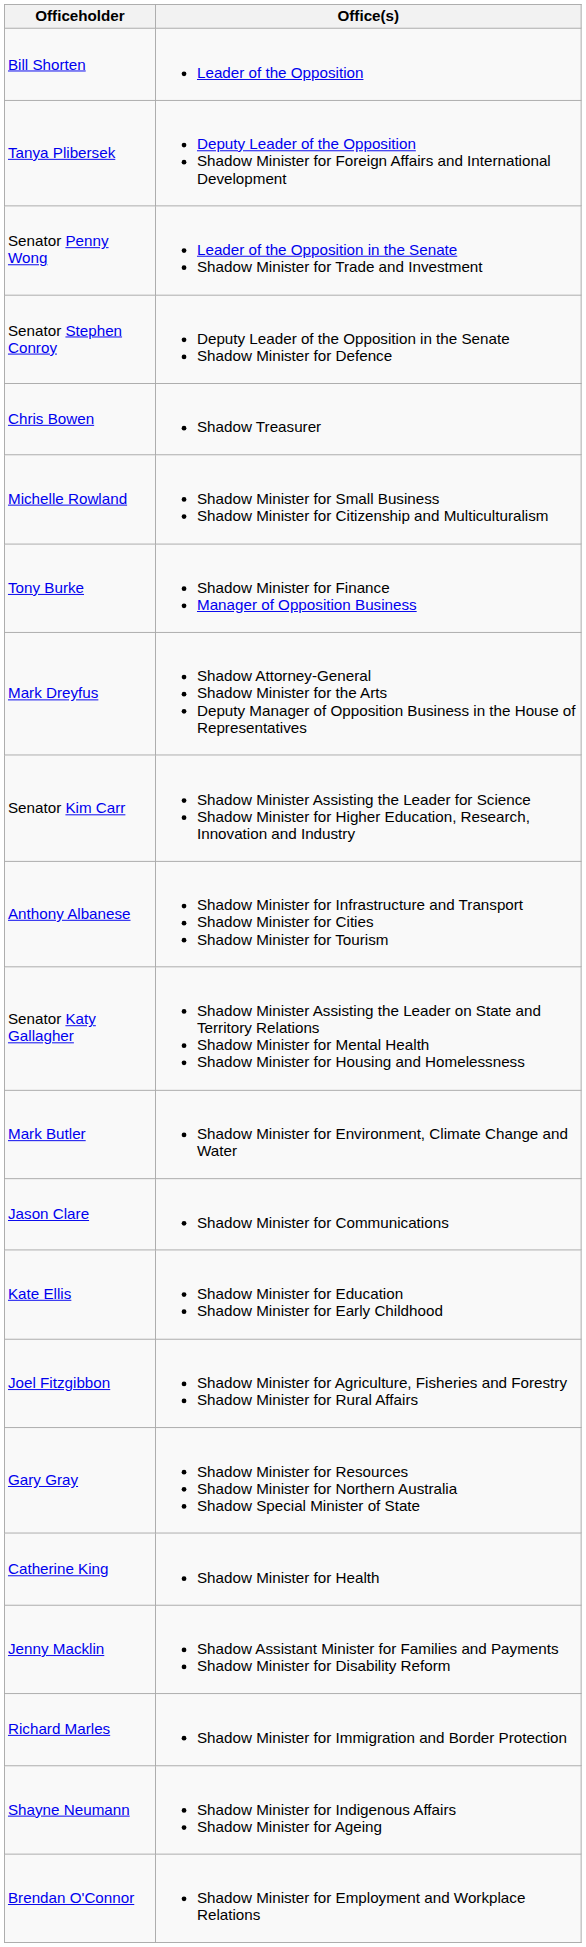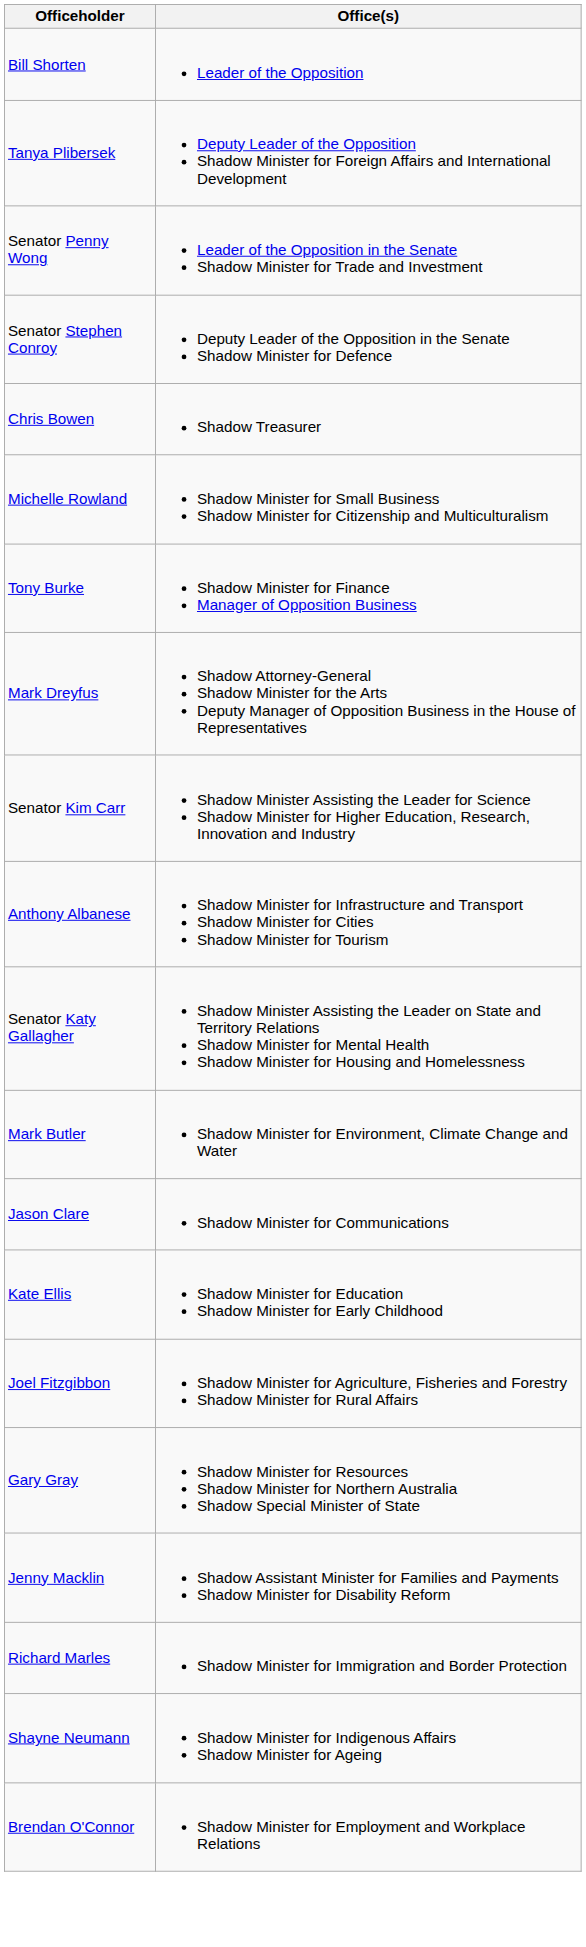- row: Catherine King | Shadow Minister for Health
